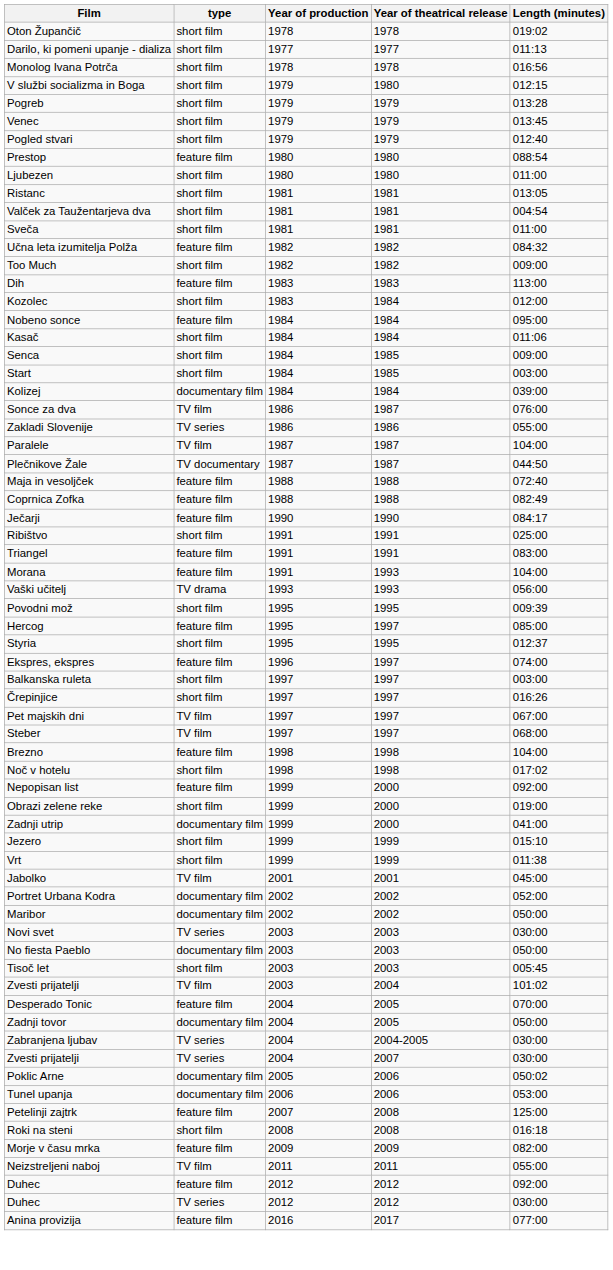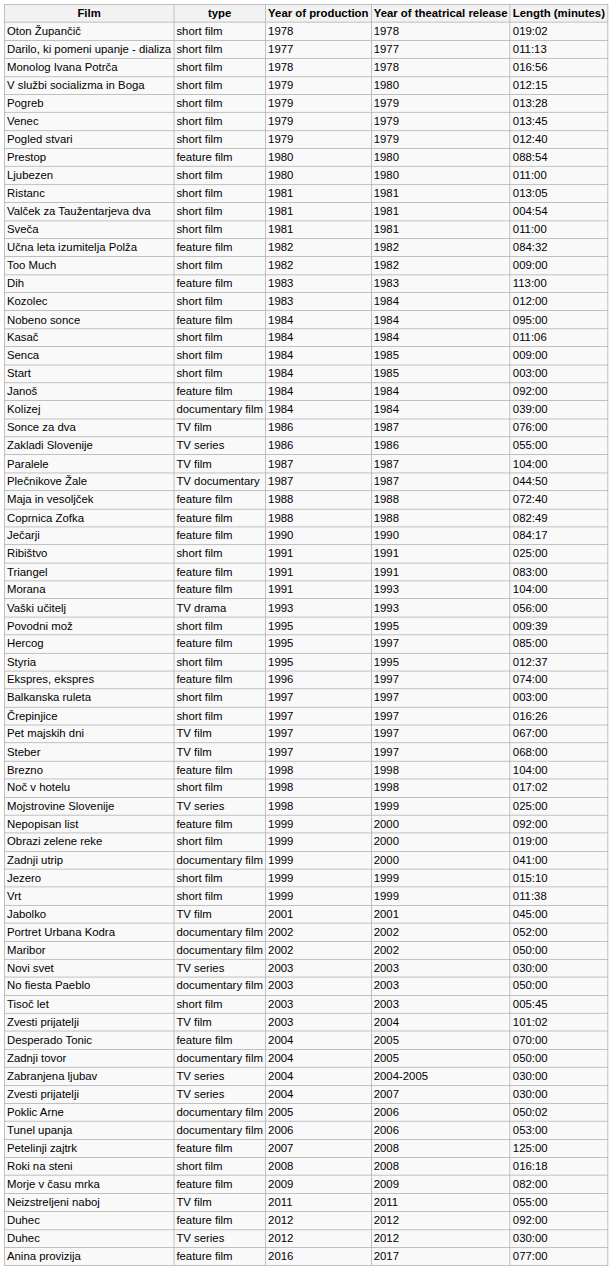+ row: Janoš | feature film | 1984 | 1984 | 092:00
+ row: Mojstrovine Slovenije | TV series | 1998 | 1999 | 025:00
